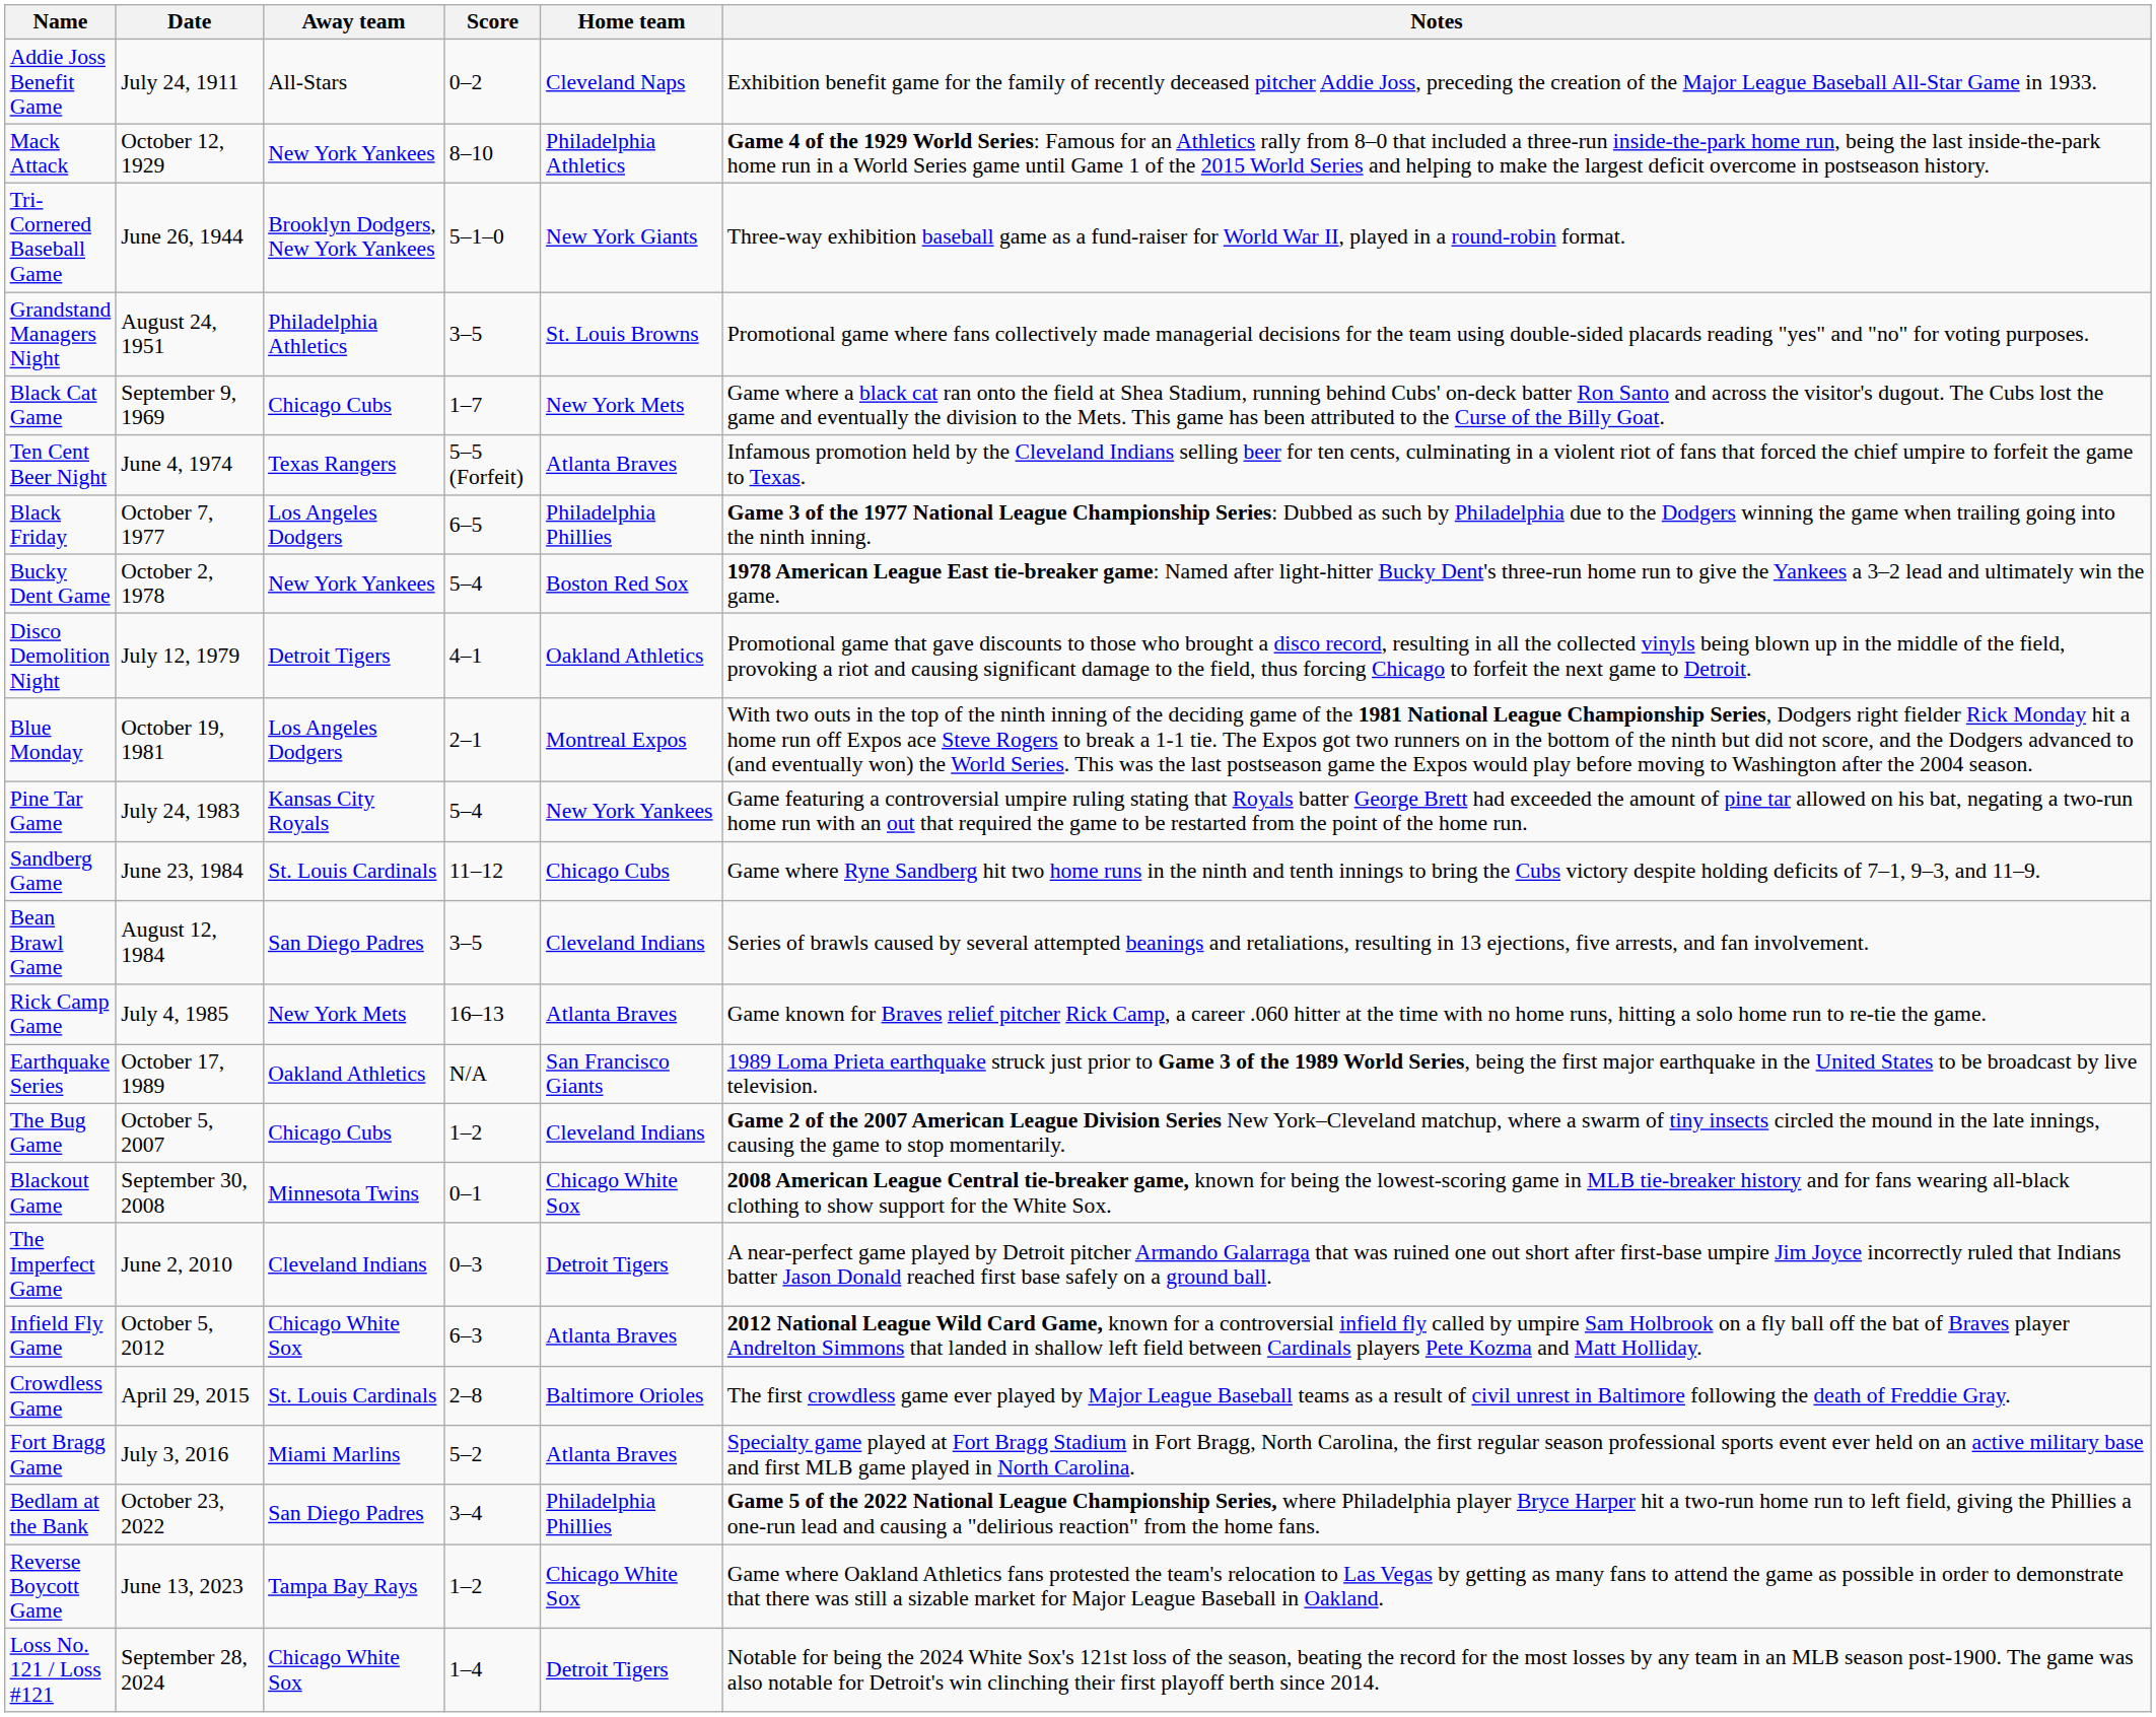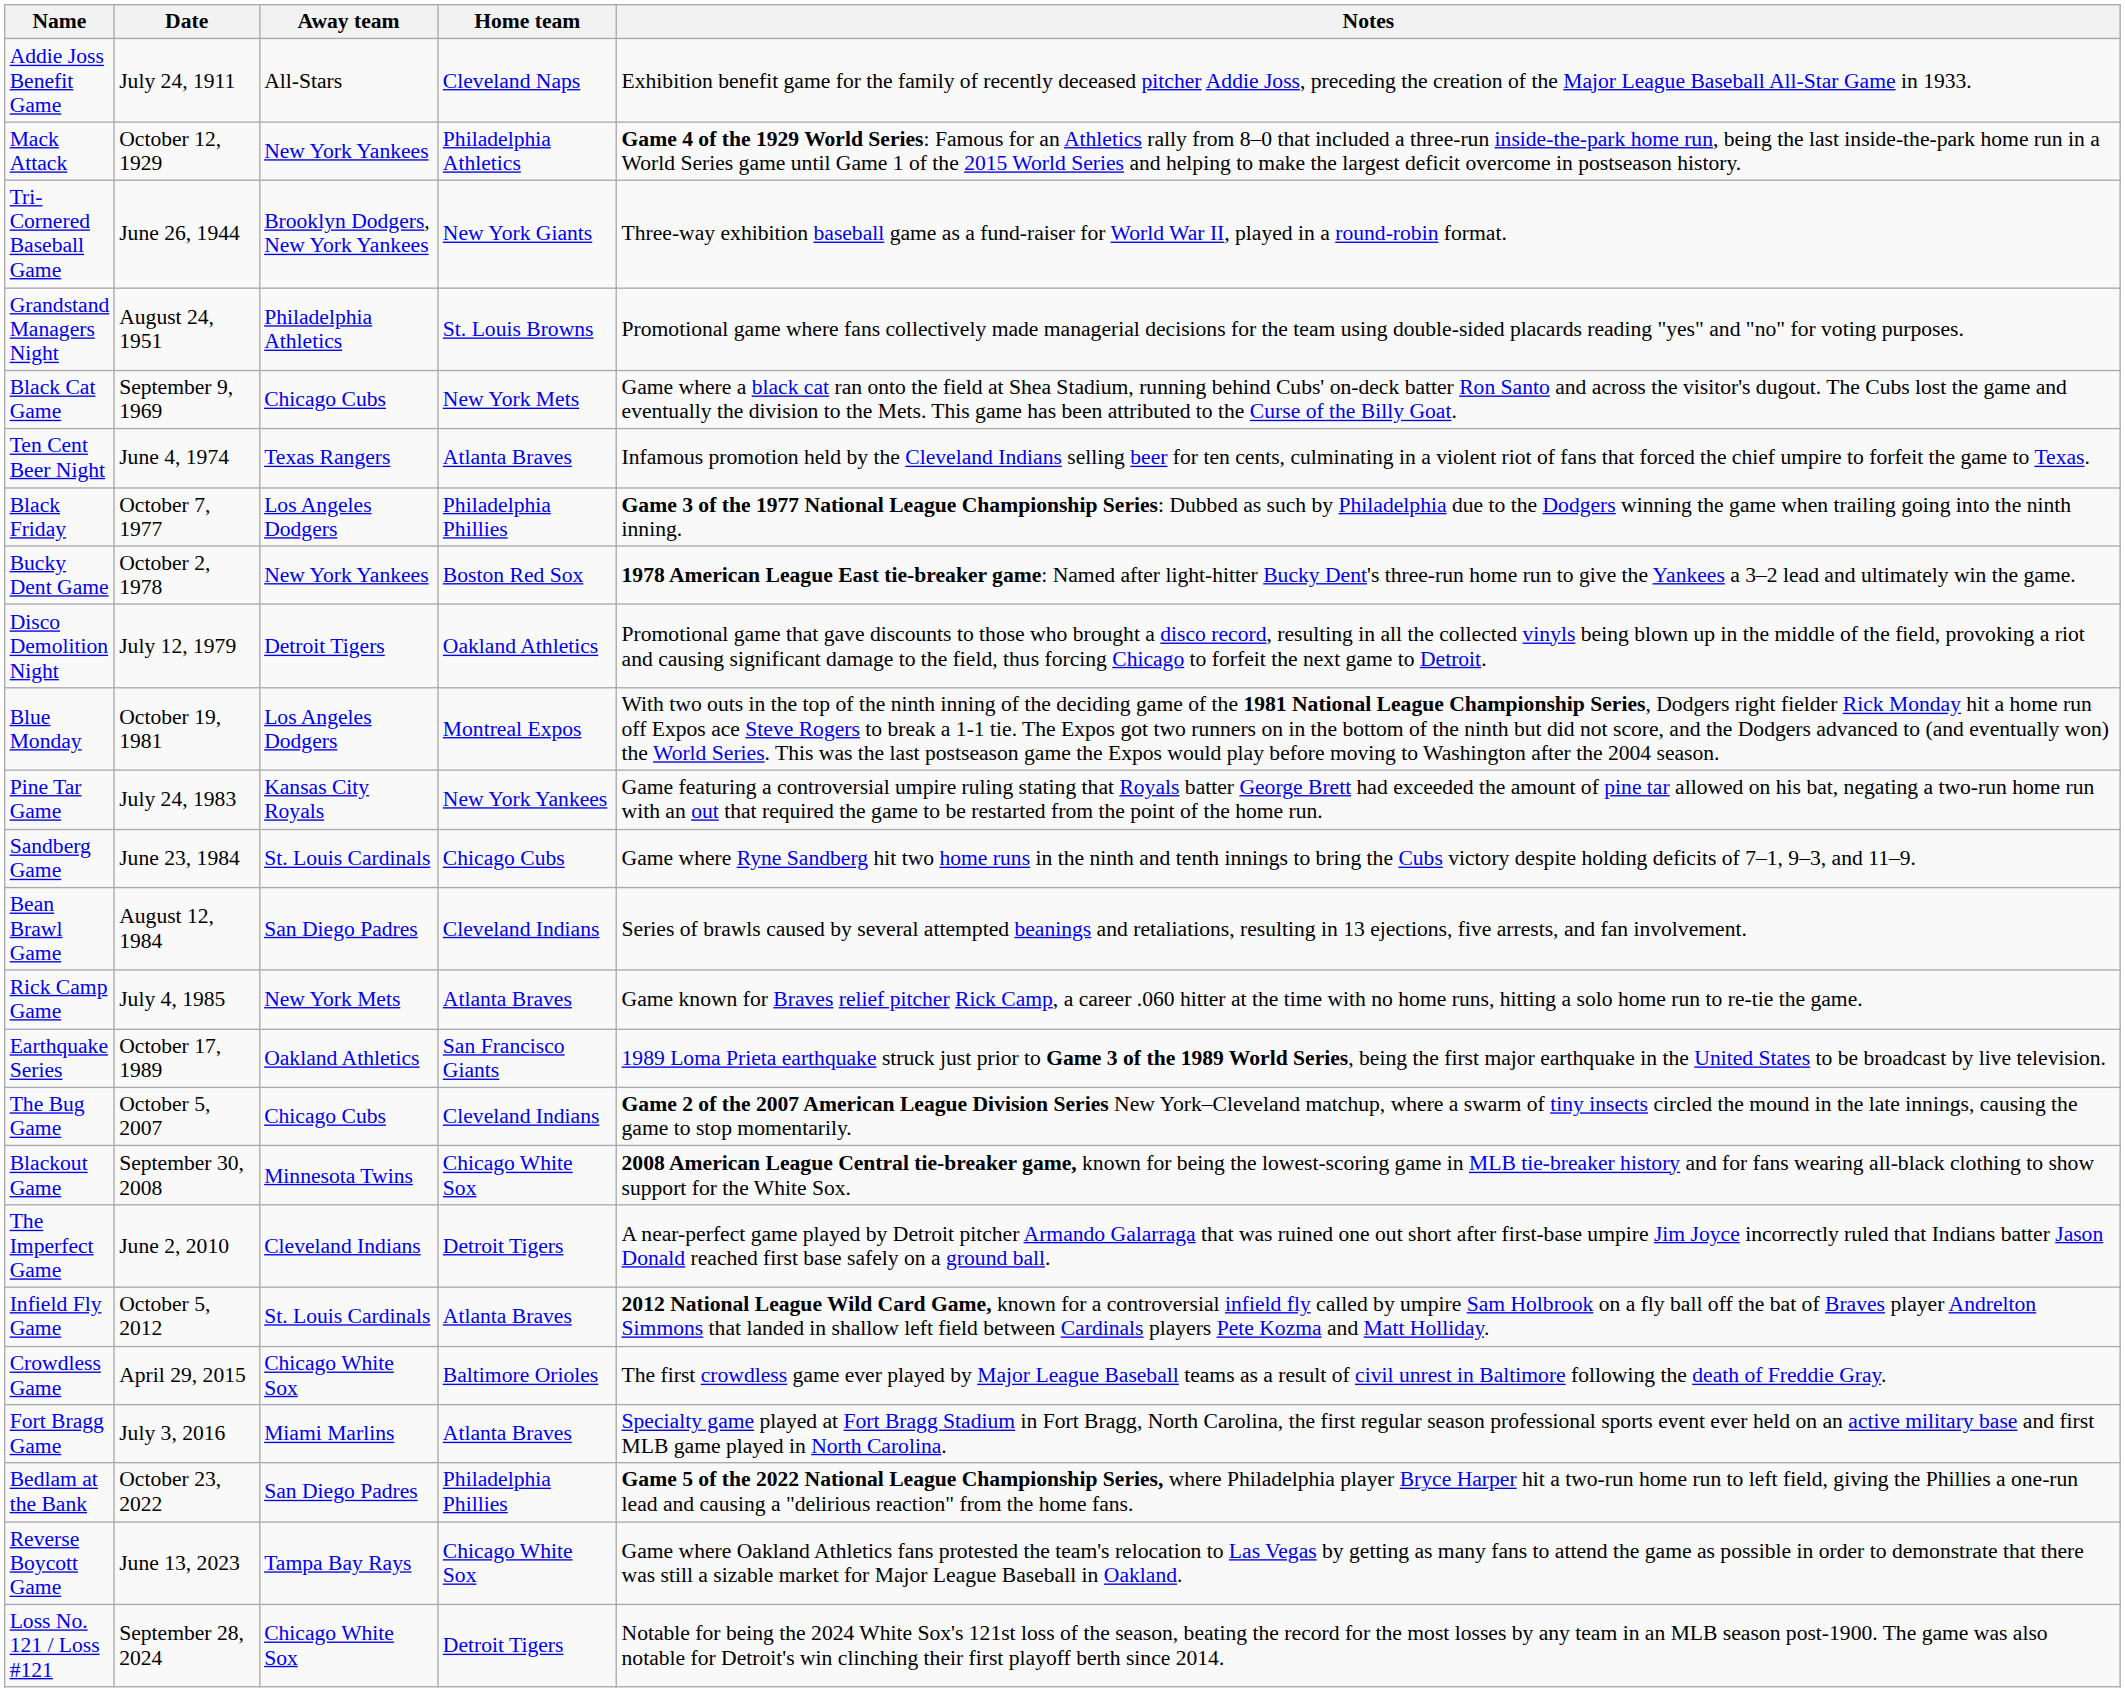- column: Score | 0–2 | 8–10 | 5–1–0 | 3–5 | 1–7 | 5–5 (Forfeit) | 6–5 | 5–4 | 4–1 | 2–1 | 5–4 | 11–12 | 3–5 | 16–13 | N/A | 1–2 | 0–1 | 0–3 | 6–3 | 2–8 | 5–2 | 3–4 | 1–2 | 1–4
Infield Fly Game | Away team: Chicago White Sox -> St. Louis Cardinals
Crowdless Game | Away team: St. Louis Cardinals -> Chicago White Sox
